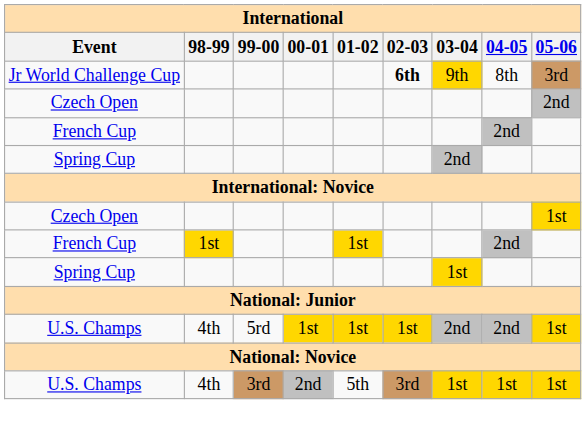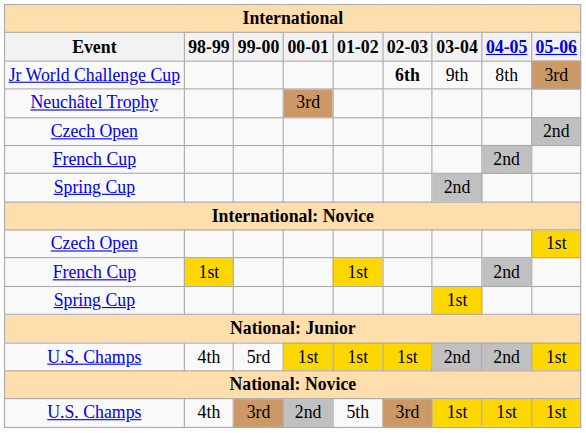Jr World Challenge Cup | 03-04: gold background -> no background
+ row: Neuchâtel Trophy | 3rd
